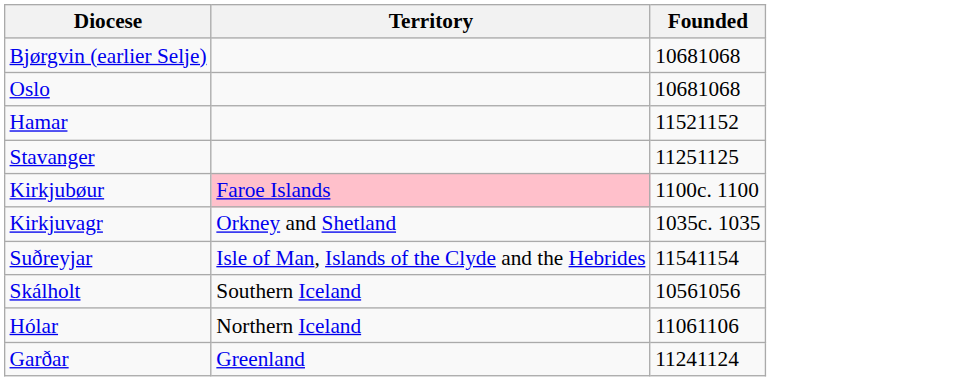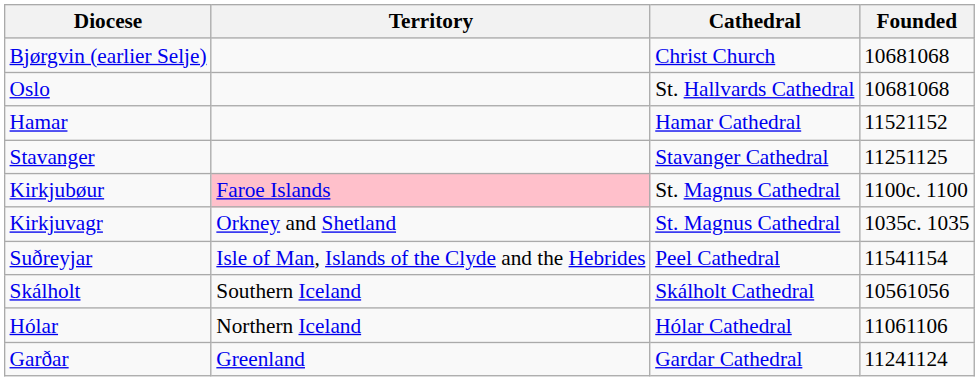+ column: Cathedral | Christ Church | St. Hallvards Cathedral | Hamar Cathedral | Stavanger Cathedral | St. Magnus Cathedral | St. Magnus Cathedral | Peel Cathedral | Skálholt Cathedral | Hólar Cathedral | Gardar Cathedral
